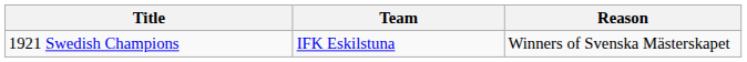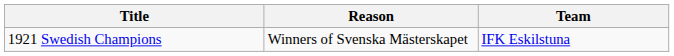columns swapped: Team <-> Reason
